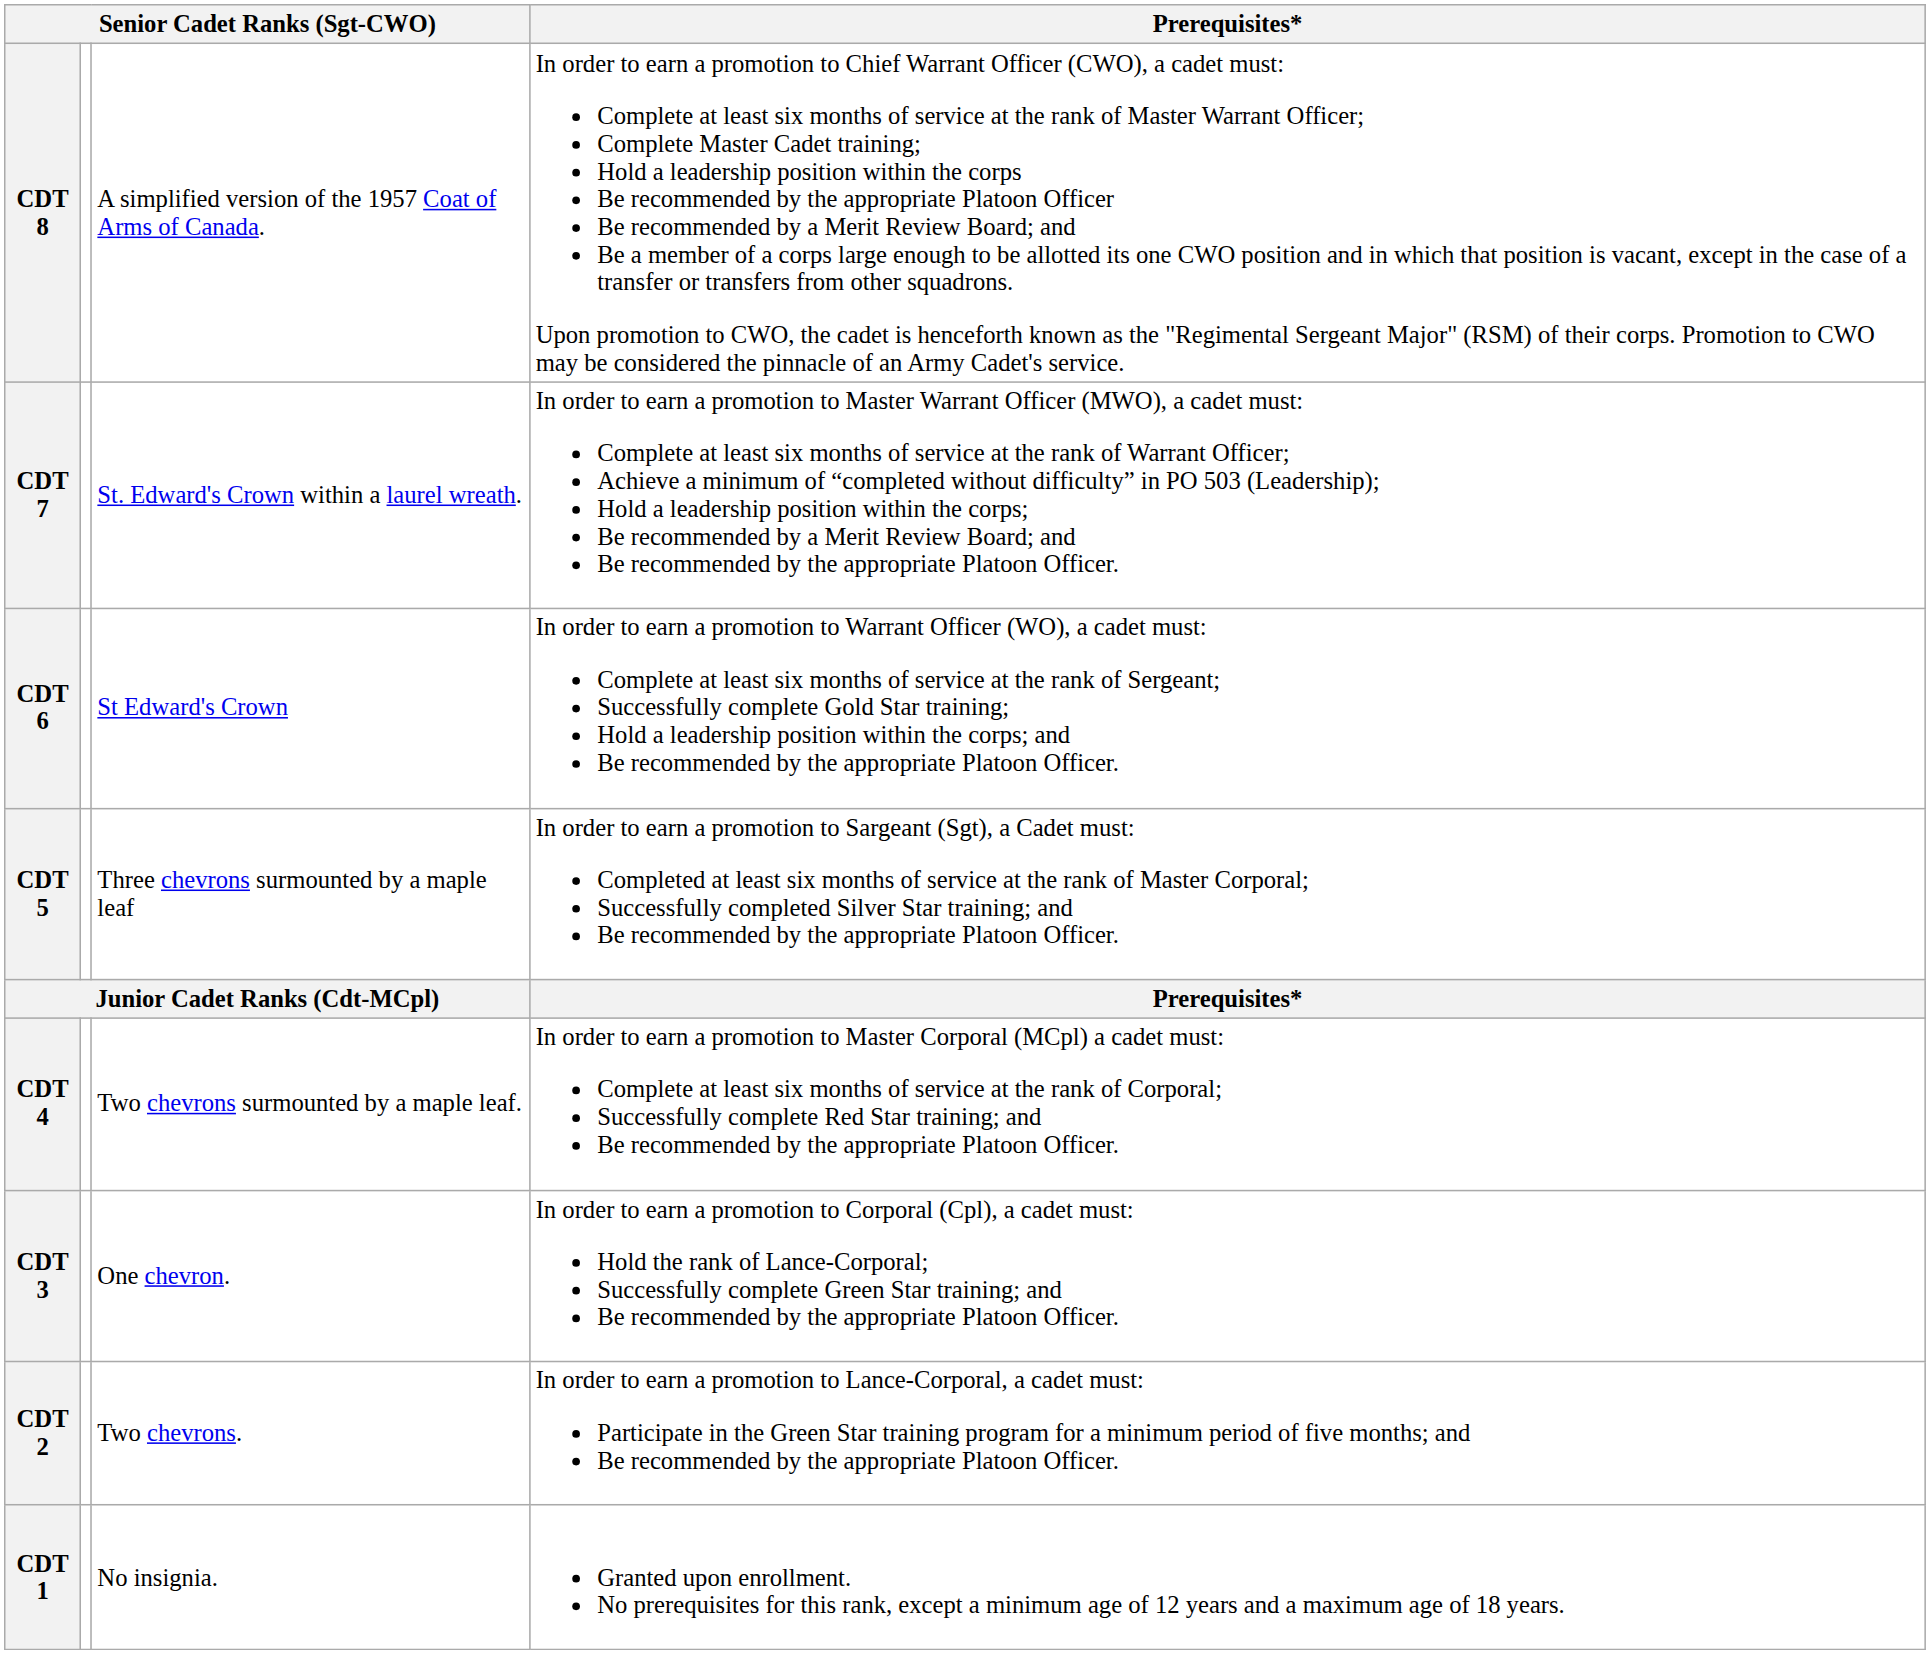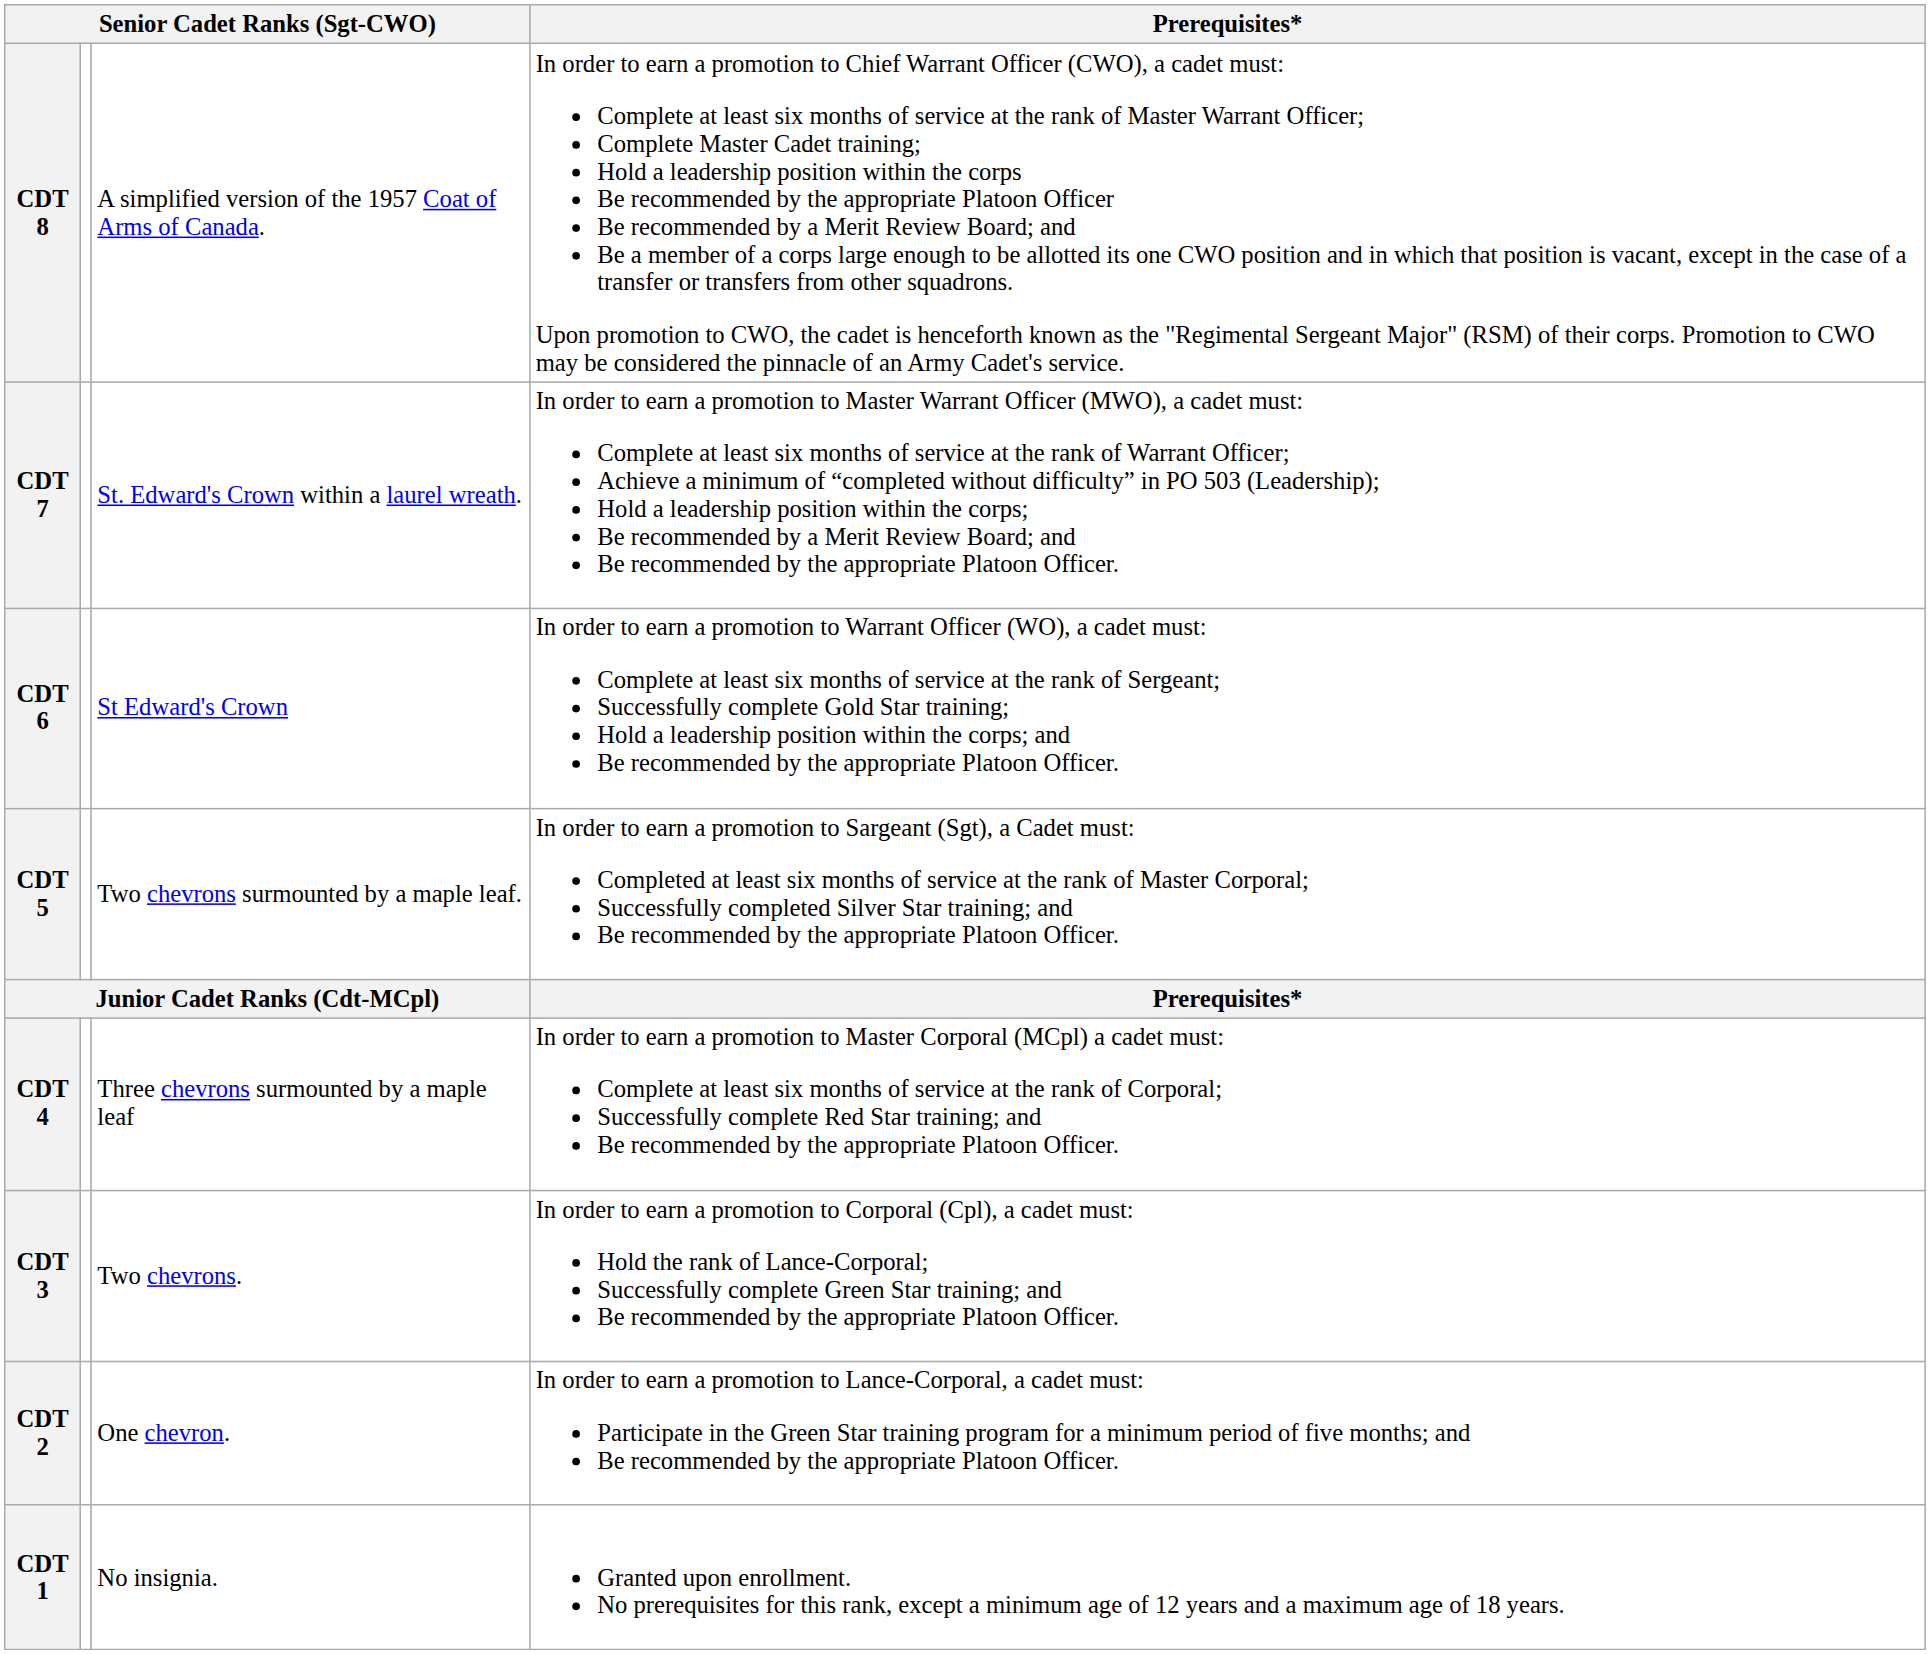CDT 5 | column 3: Three chevrons surmounted by a maple leaf -> Two chevrons surmounted by a maple leaf.
CDT 4 | column 3: Two chevrons surmounted by a maple leaf. -> Three chevrons surmounted by a maple leaf
CDT 3 | column 3: One chevron. -> Two chevrons.
CDT 2 | column 3: Two chevrons. -> One chevron.
